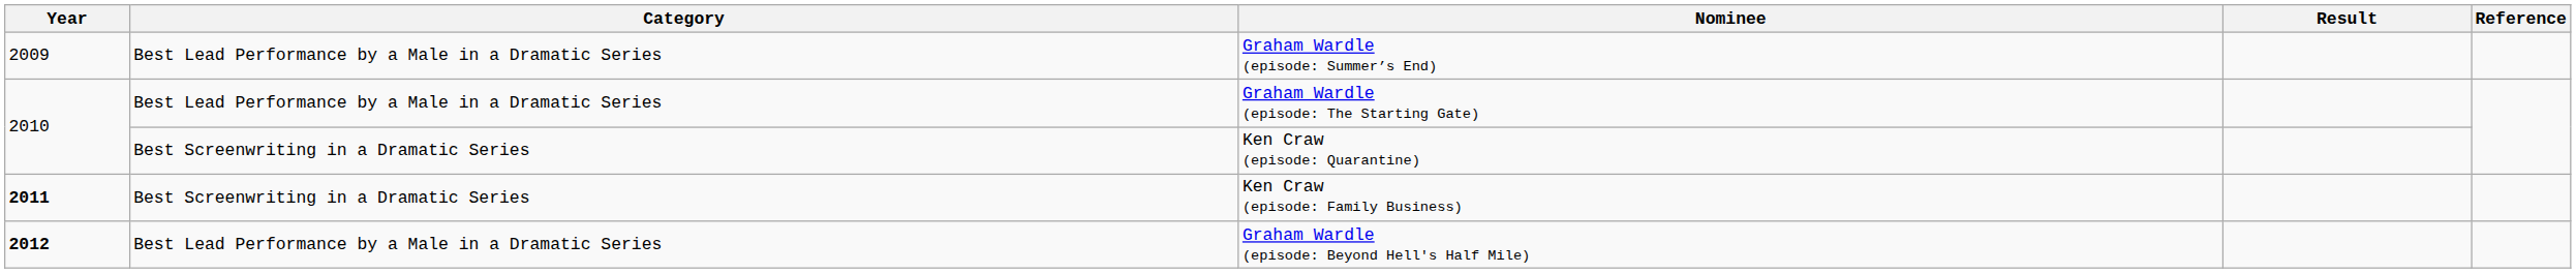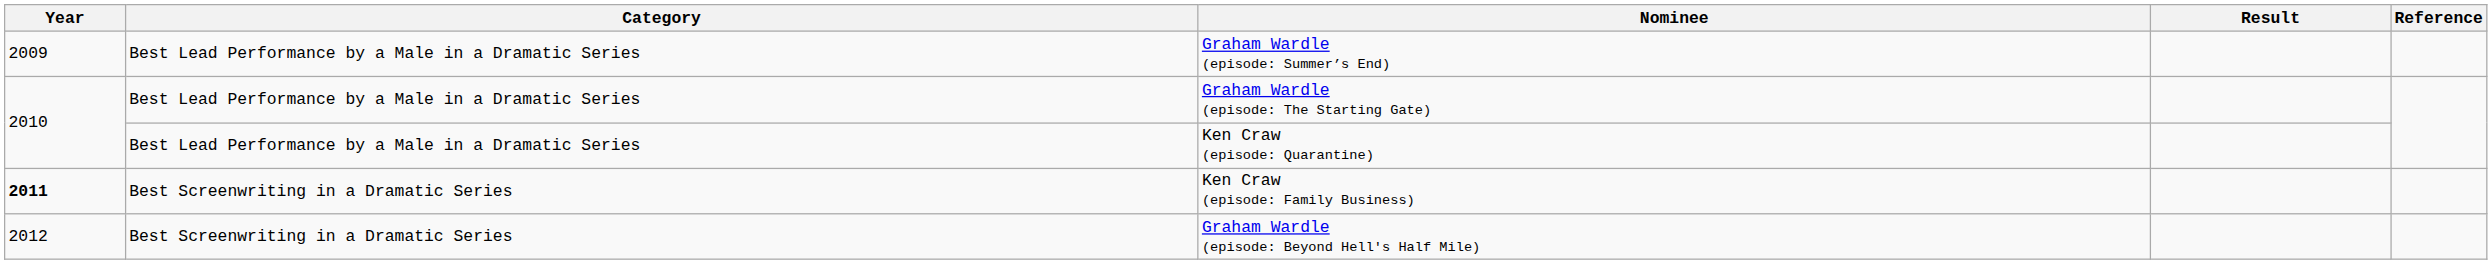Ken Craw (episode: Quarantine) | Category: Best Screenwriting in a Dramatic Series -> Best Lead Performance by a Male in a Dramatic Series
Graham Wardle (episode: Beyond Hell's Half Mile) | Year: bold -> normal
Graham Wardle (episode: Beyond Hell's Half Mile) | Category: Best Lead Performance by a Male in a Dramatic Series -> Best Screenwriting in a Dramatic Series
